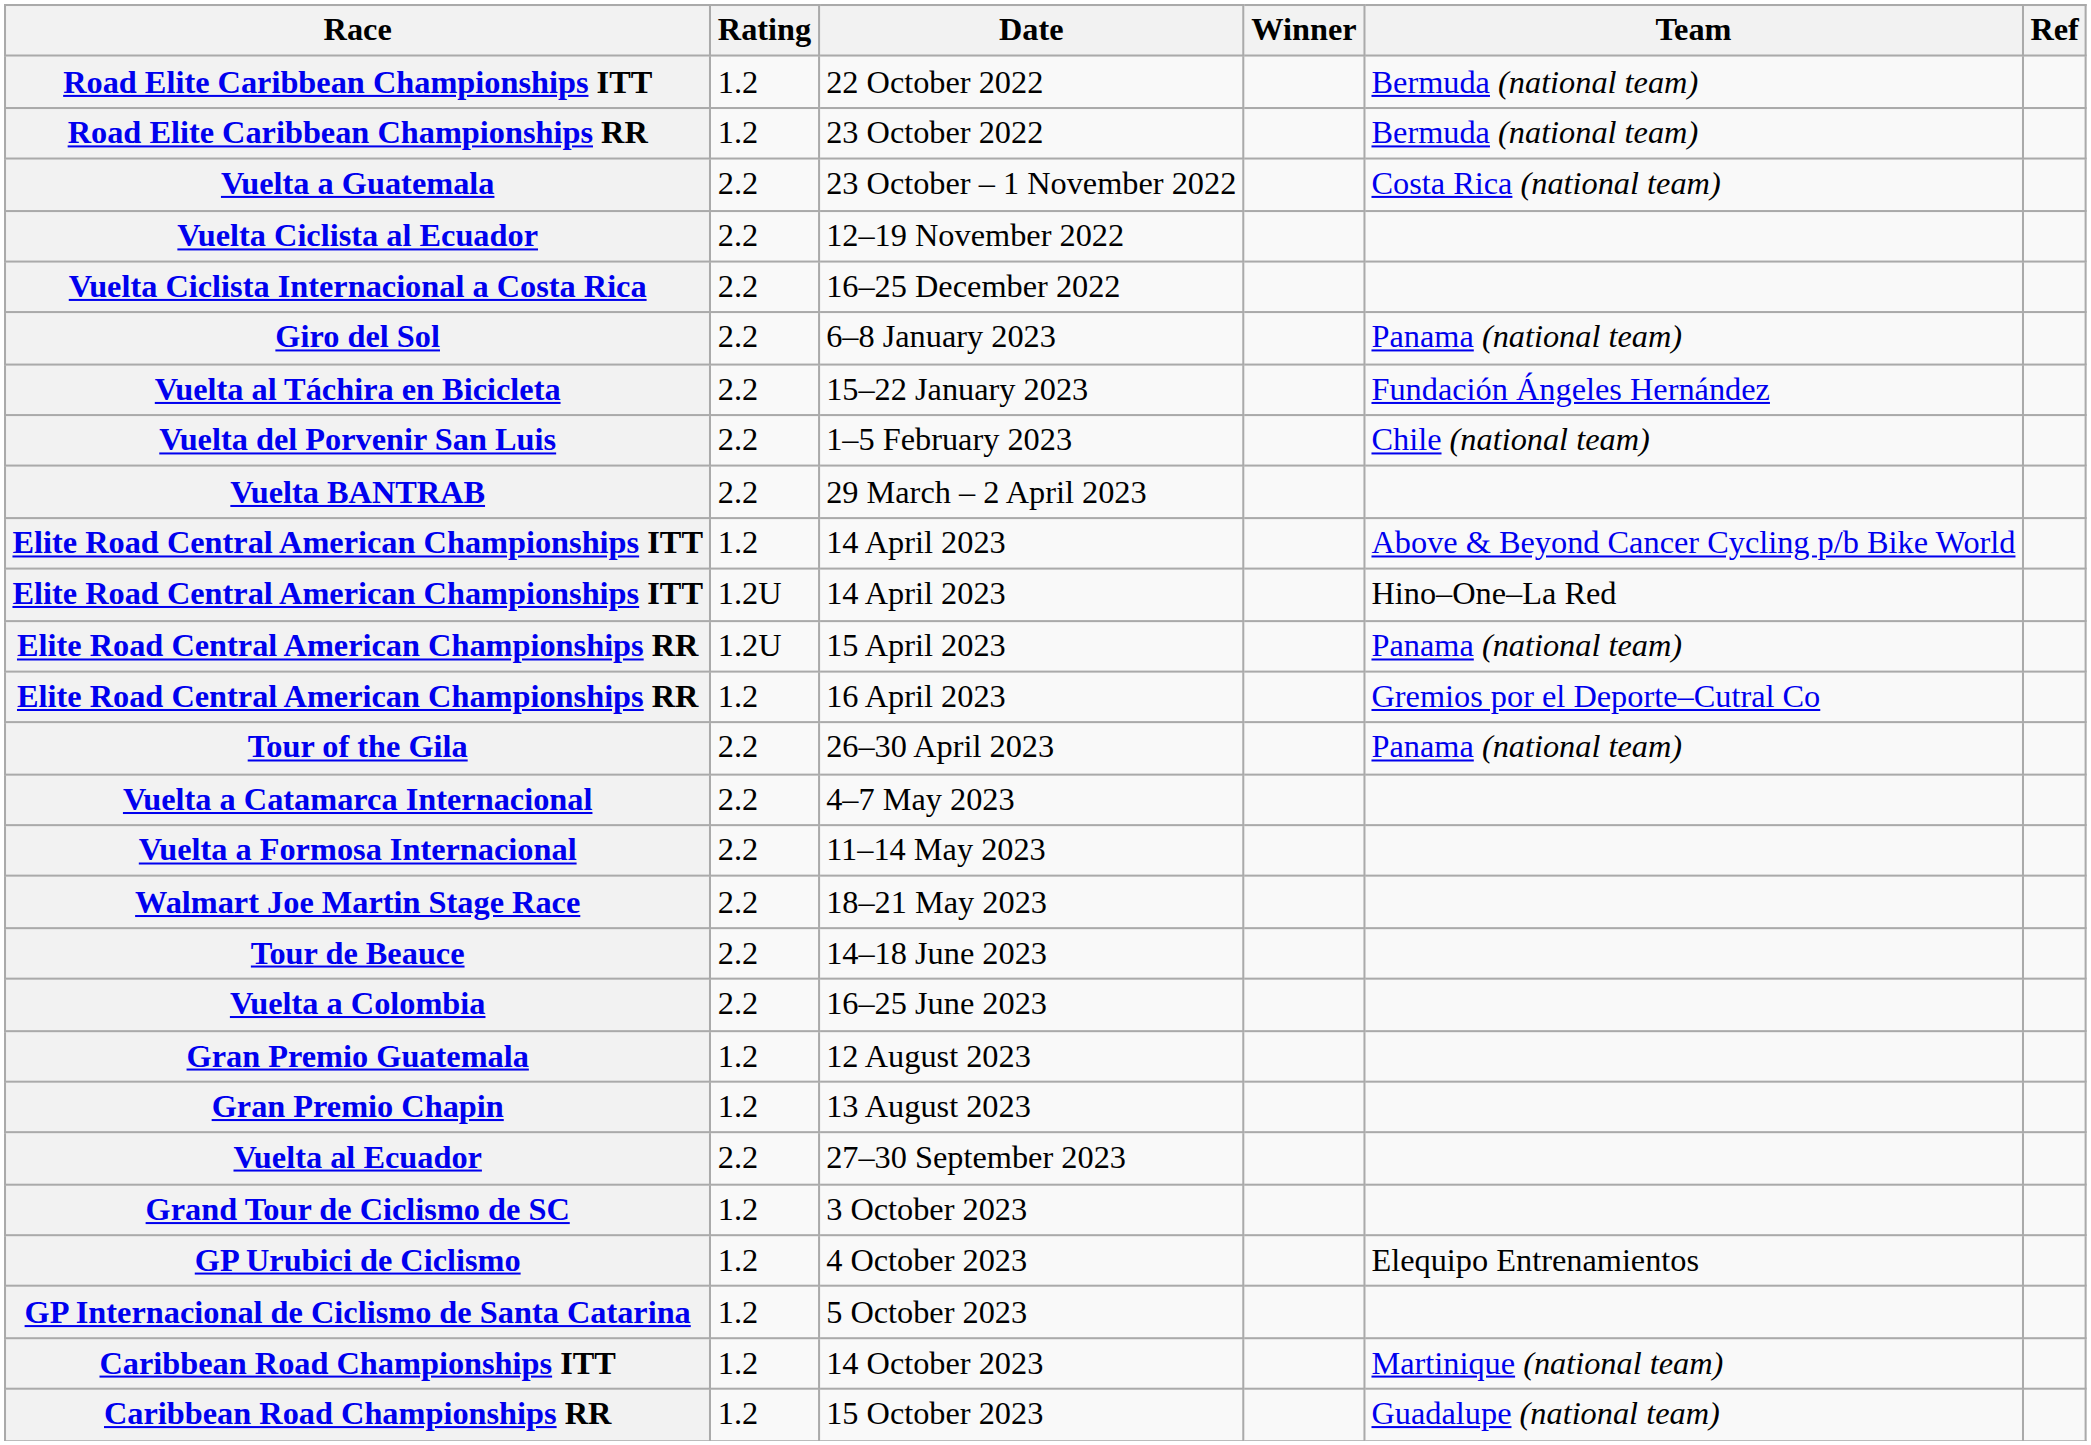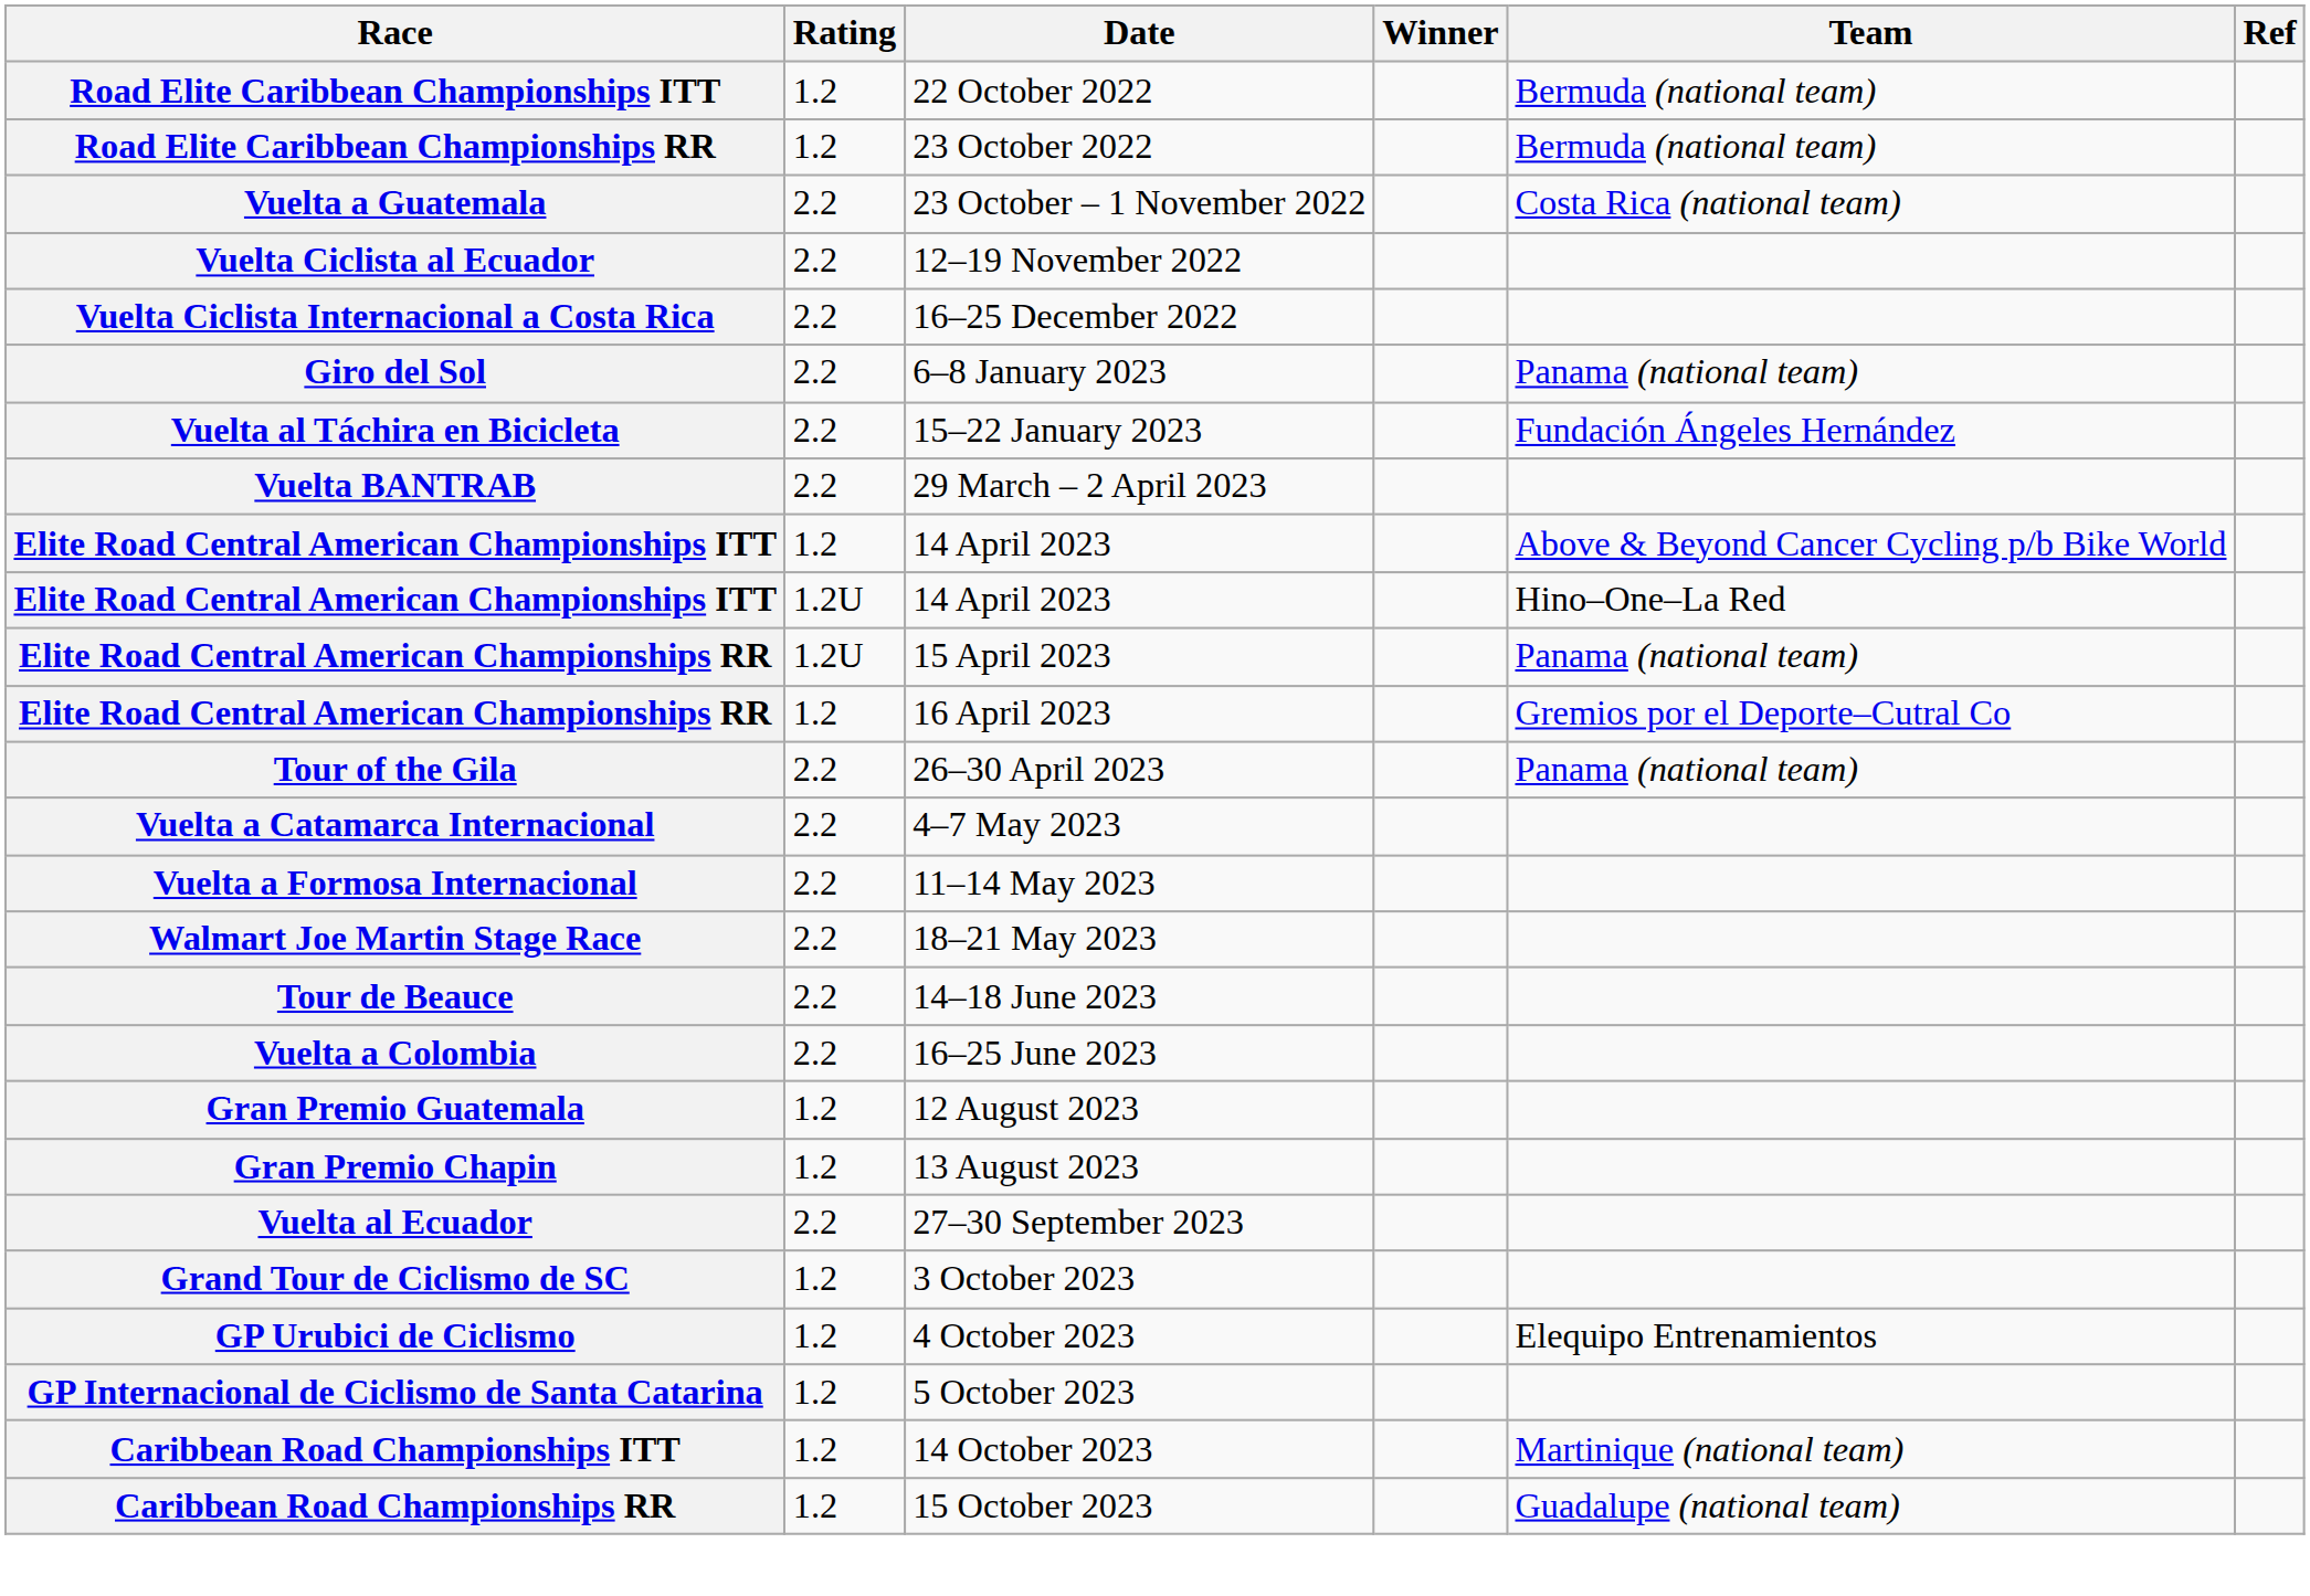- row: Vuelta del Porvenir San Luis | 2.2 | 1–5 February 2023 | Chile (national team)
